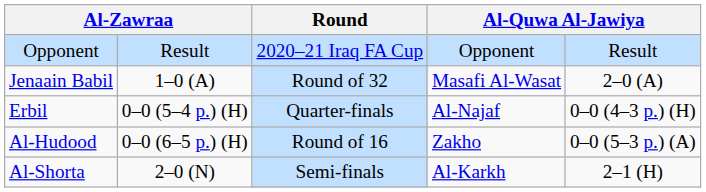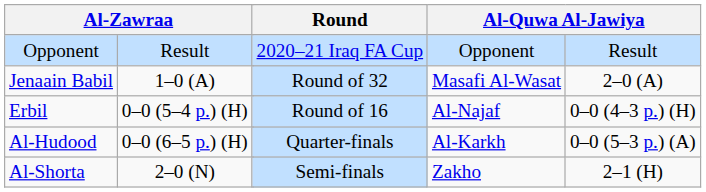Erbil | Round: Quarter-finals -> Round of 16
Al-Hudood | Round: Round of 16 -> Quarter-finals
Al-Hudood | column 6: Zakho -> Al-Karkh
Al-Shorta | column 6: Al-Karkh -> Zakho
